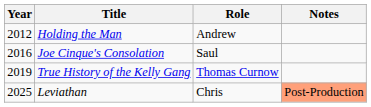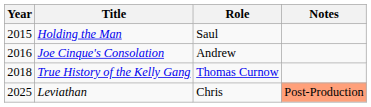Holding the Man | Year: 2012 -> 2015
Holding the Man | Role: Andrew -> Saul
Joe Cinque's Consolation | Role: Saul -> Andrew
True History of the Kelly Gang | Year: 2019 -> 2018
